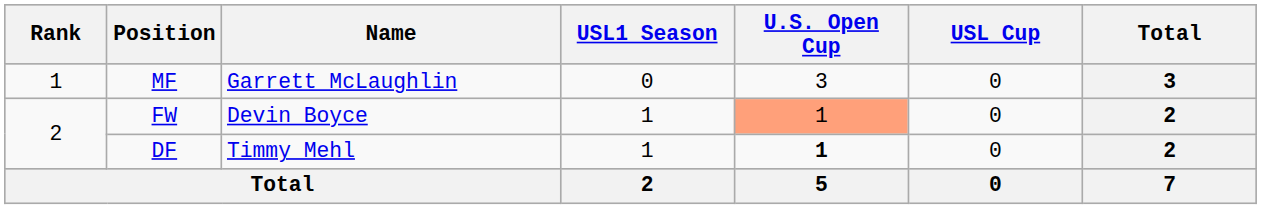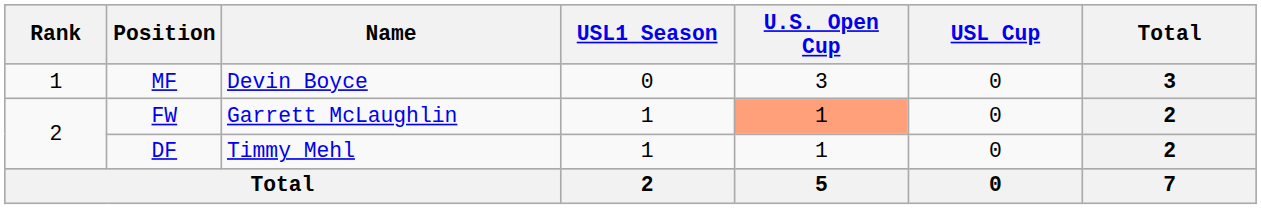MF | Name: Garrett McLaughlin -> Devin Boyce
FW | Name: Devin Boyce -> Garrett McLaughlin
DF | U.S. Open Cup: bold -> normal
